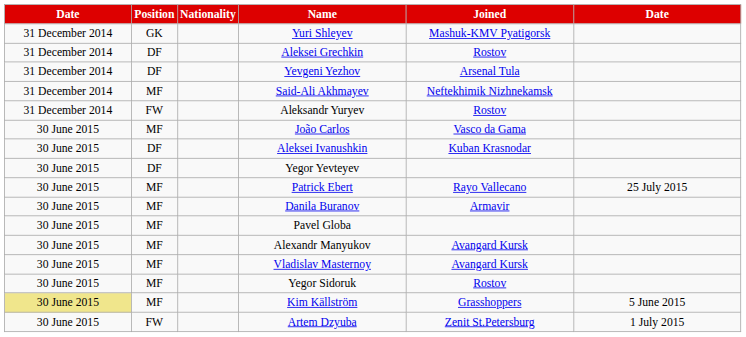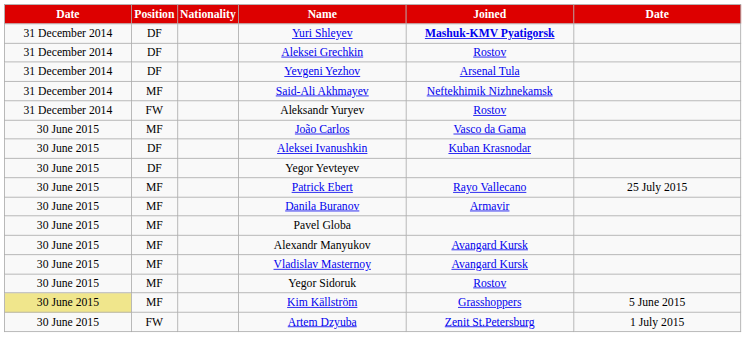Yuri Shleyev | Position: GK -> DF
Yuri Shleyev | Joined: normal -> bold
